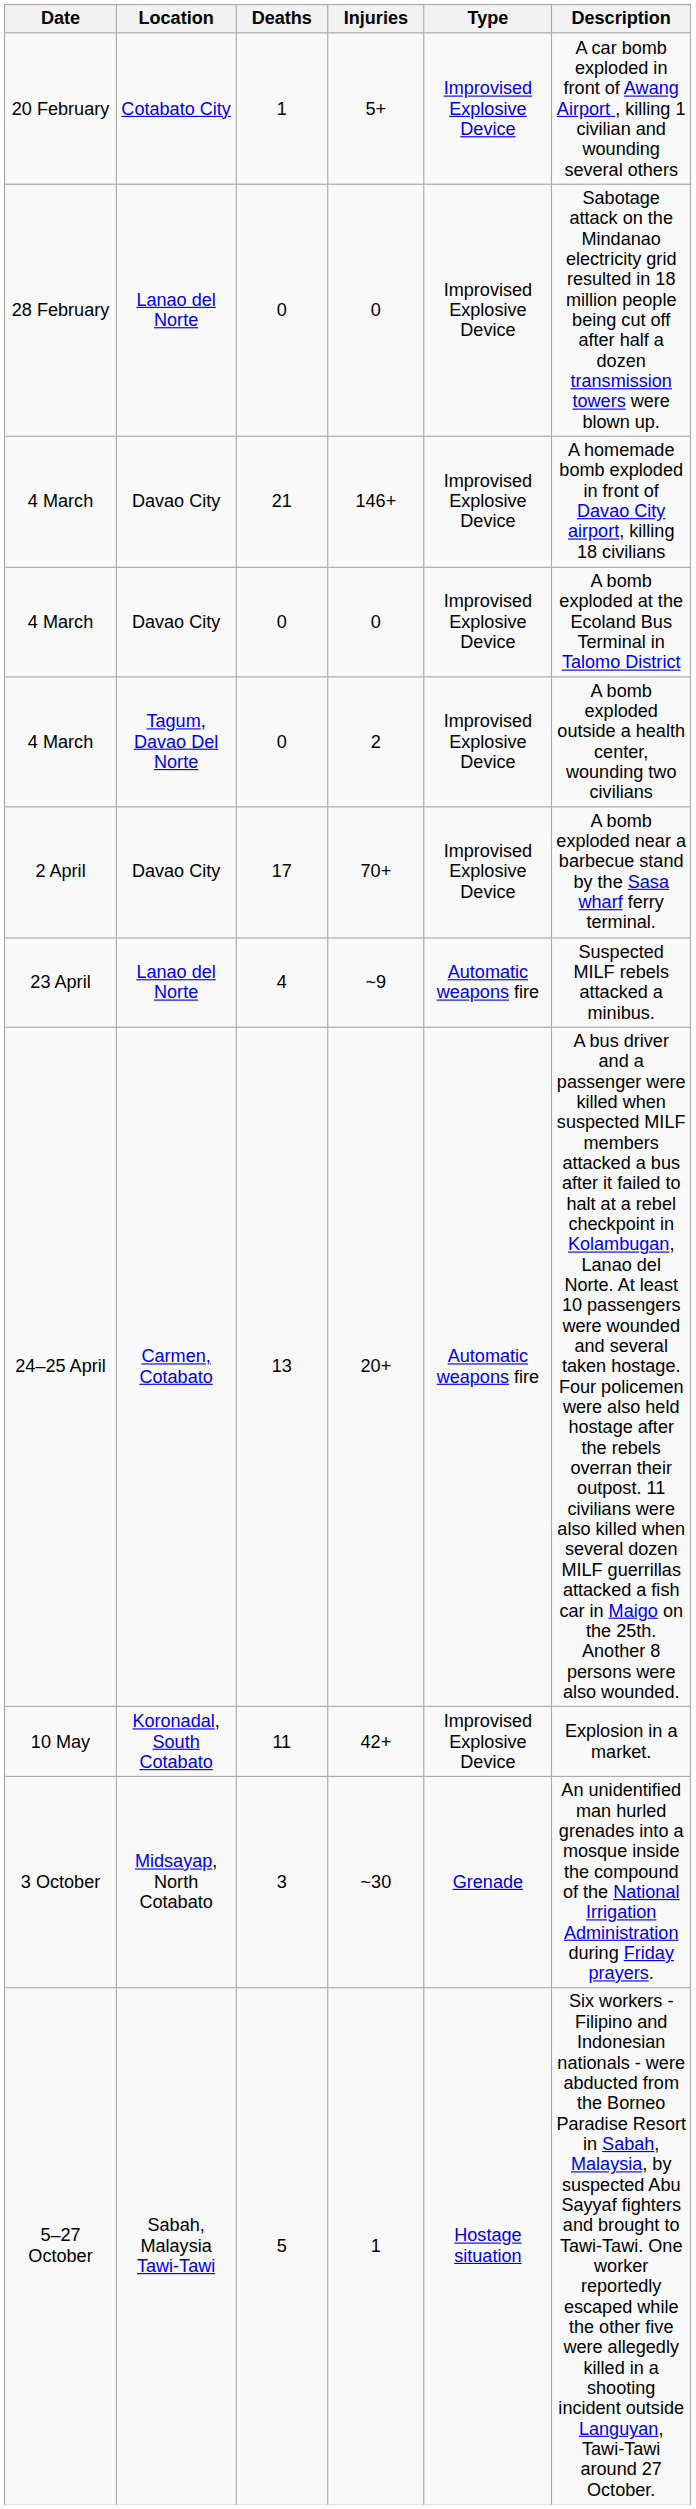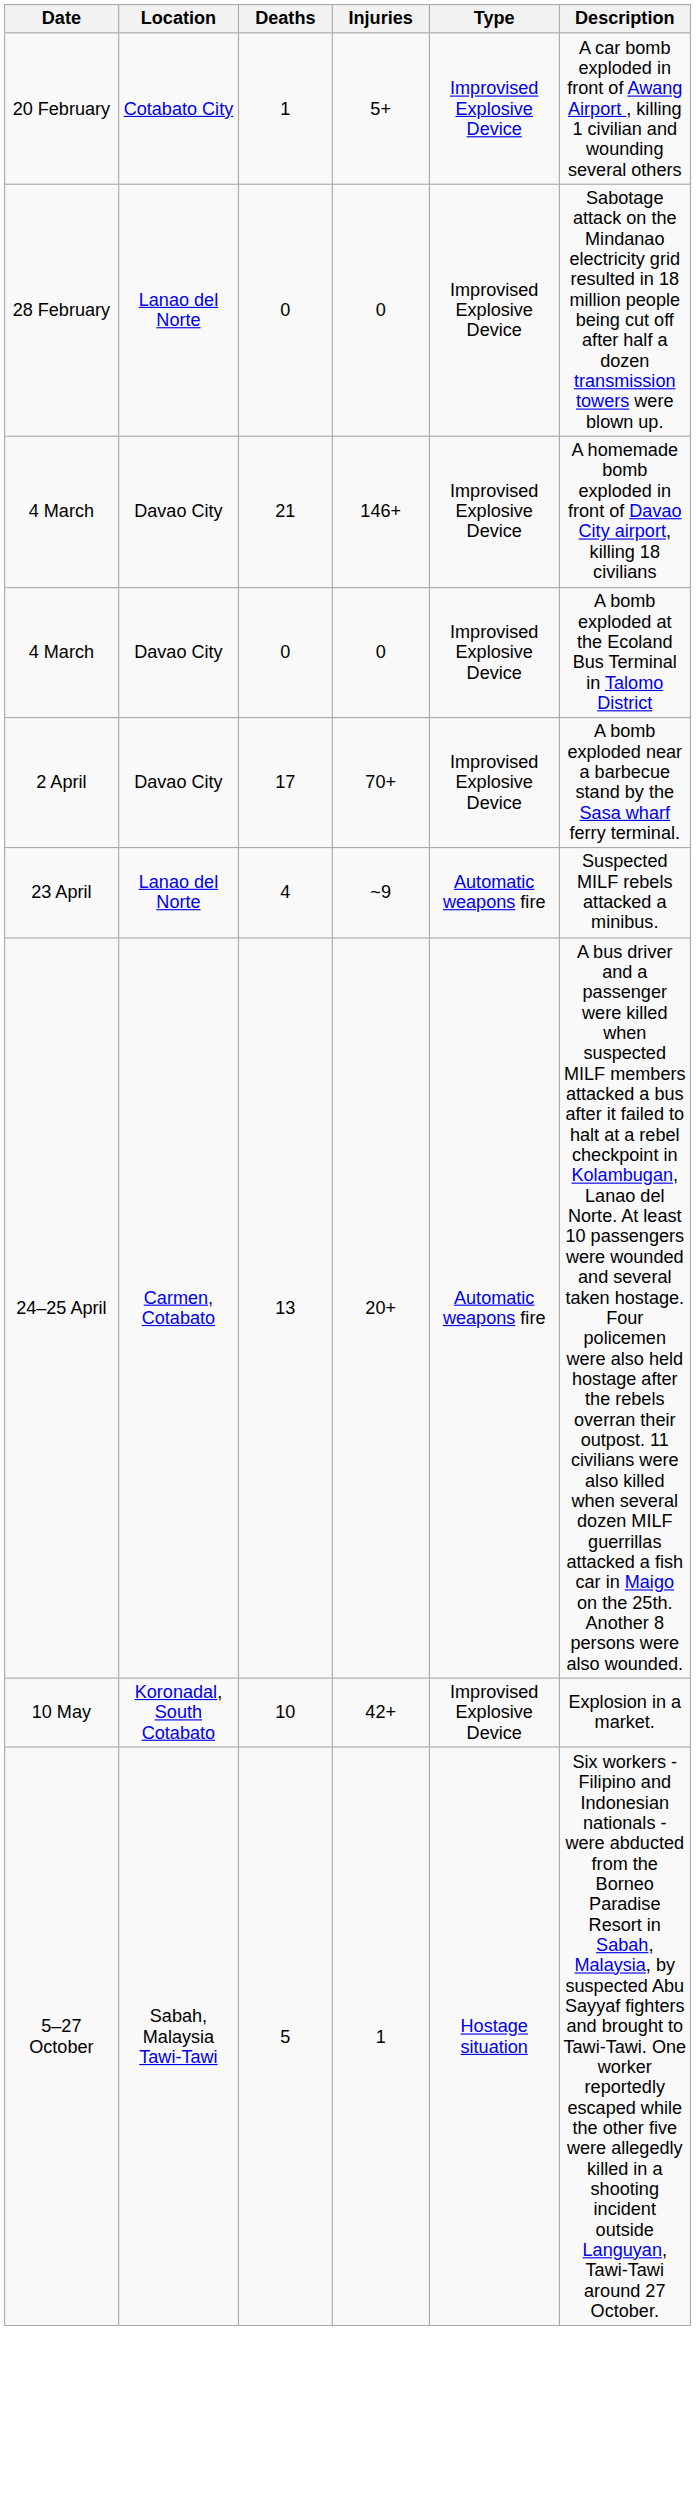- row: 4 March | Tagum, Davao Del Norte | 0 | 2 | Improvised Explosive Device | A bomb exploded outside a health center, wounding two civilians
42+ | Deaths: 11 -> 10
- row: 3 October | Midsayap, North Cotabato | 3 | ~30 | Grenade | An unidentified man hurled grenades into a mosque inside the compound of the National Irrigation Administration during Friday prayers.
